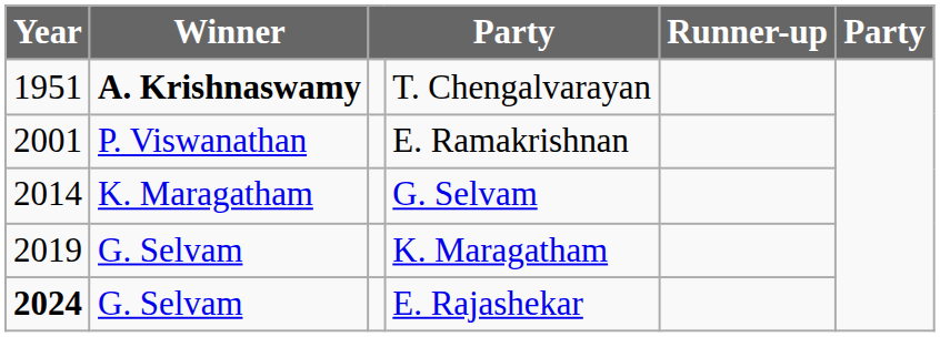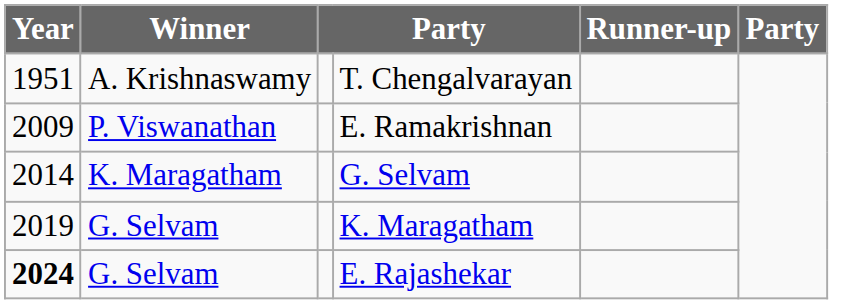T. Chengalvarayan | Winner: bold -> normal
E. Ramakrishnan | Year: 2001 -> 2009
